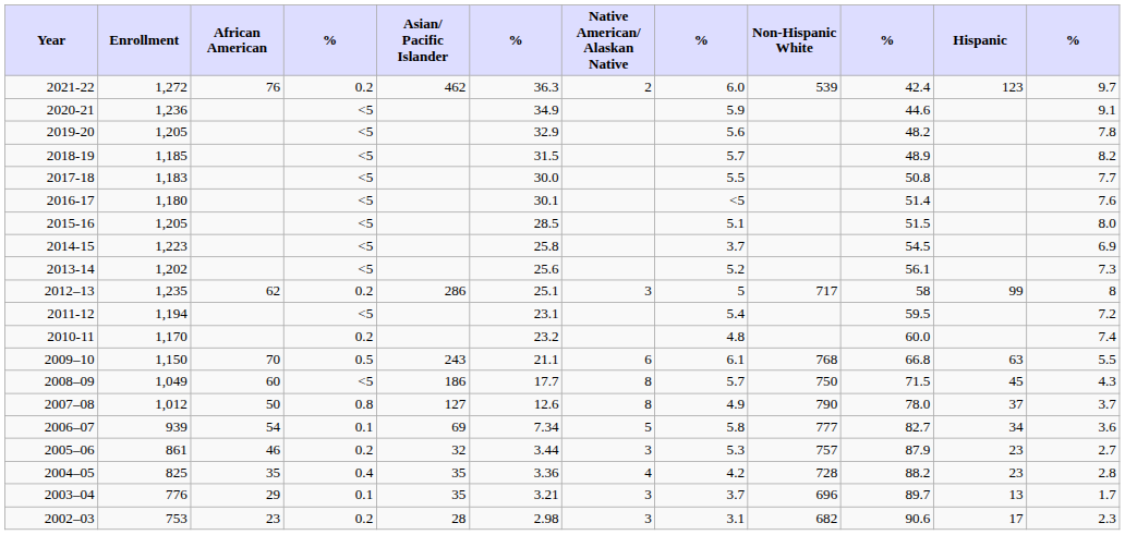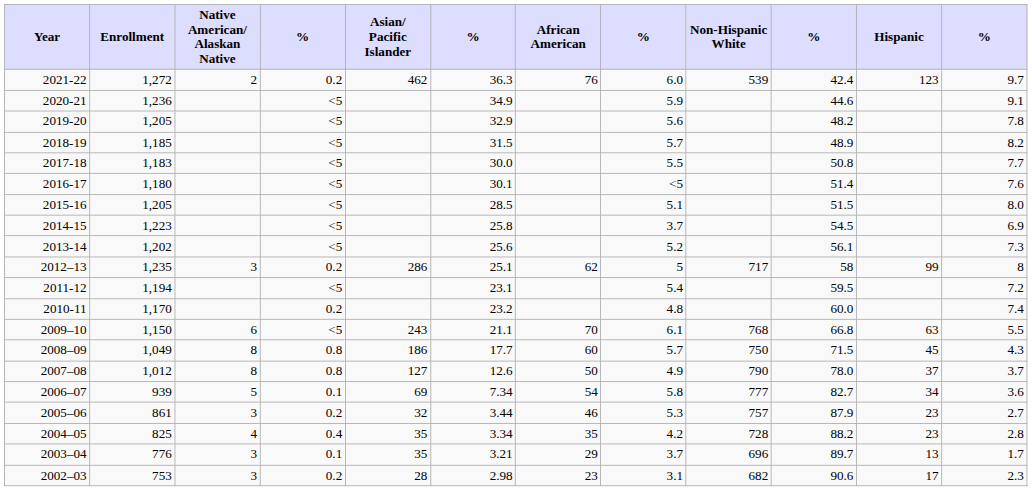columns swapped: Native American/ Alaskan Native <-> African American
2009–10 | column 4: 0.5 -> <5
2008–09 | column 4: <5 -> 0.8
2004–05 | column 6: 3.36 -> 3.34
